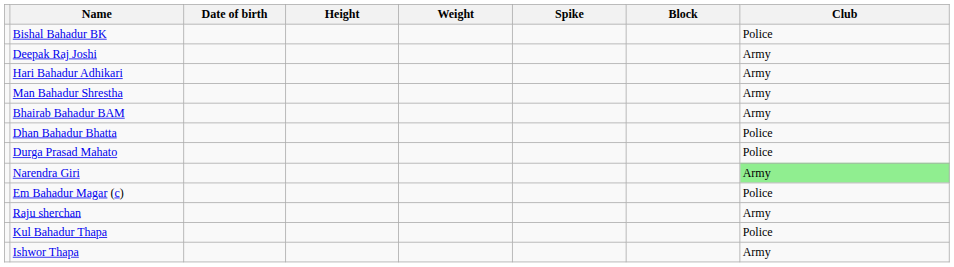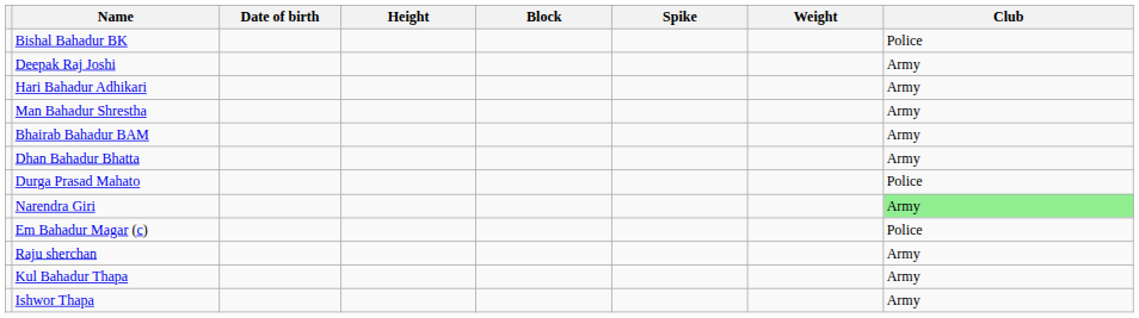columns swapped: Weight <-> Block
Dhan Bahadur Bhatta | Club: Police -> Army
Kul Bahadur Thapa | Club: Police -> Army
